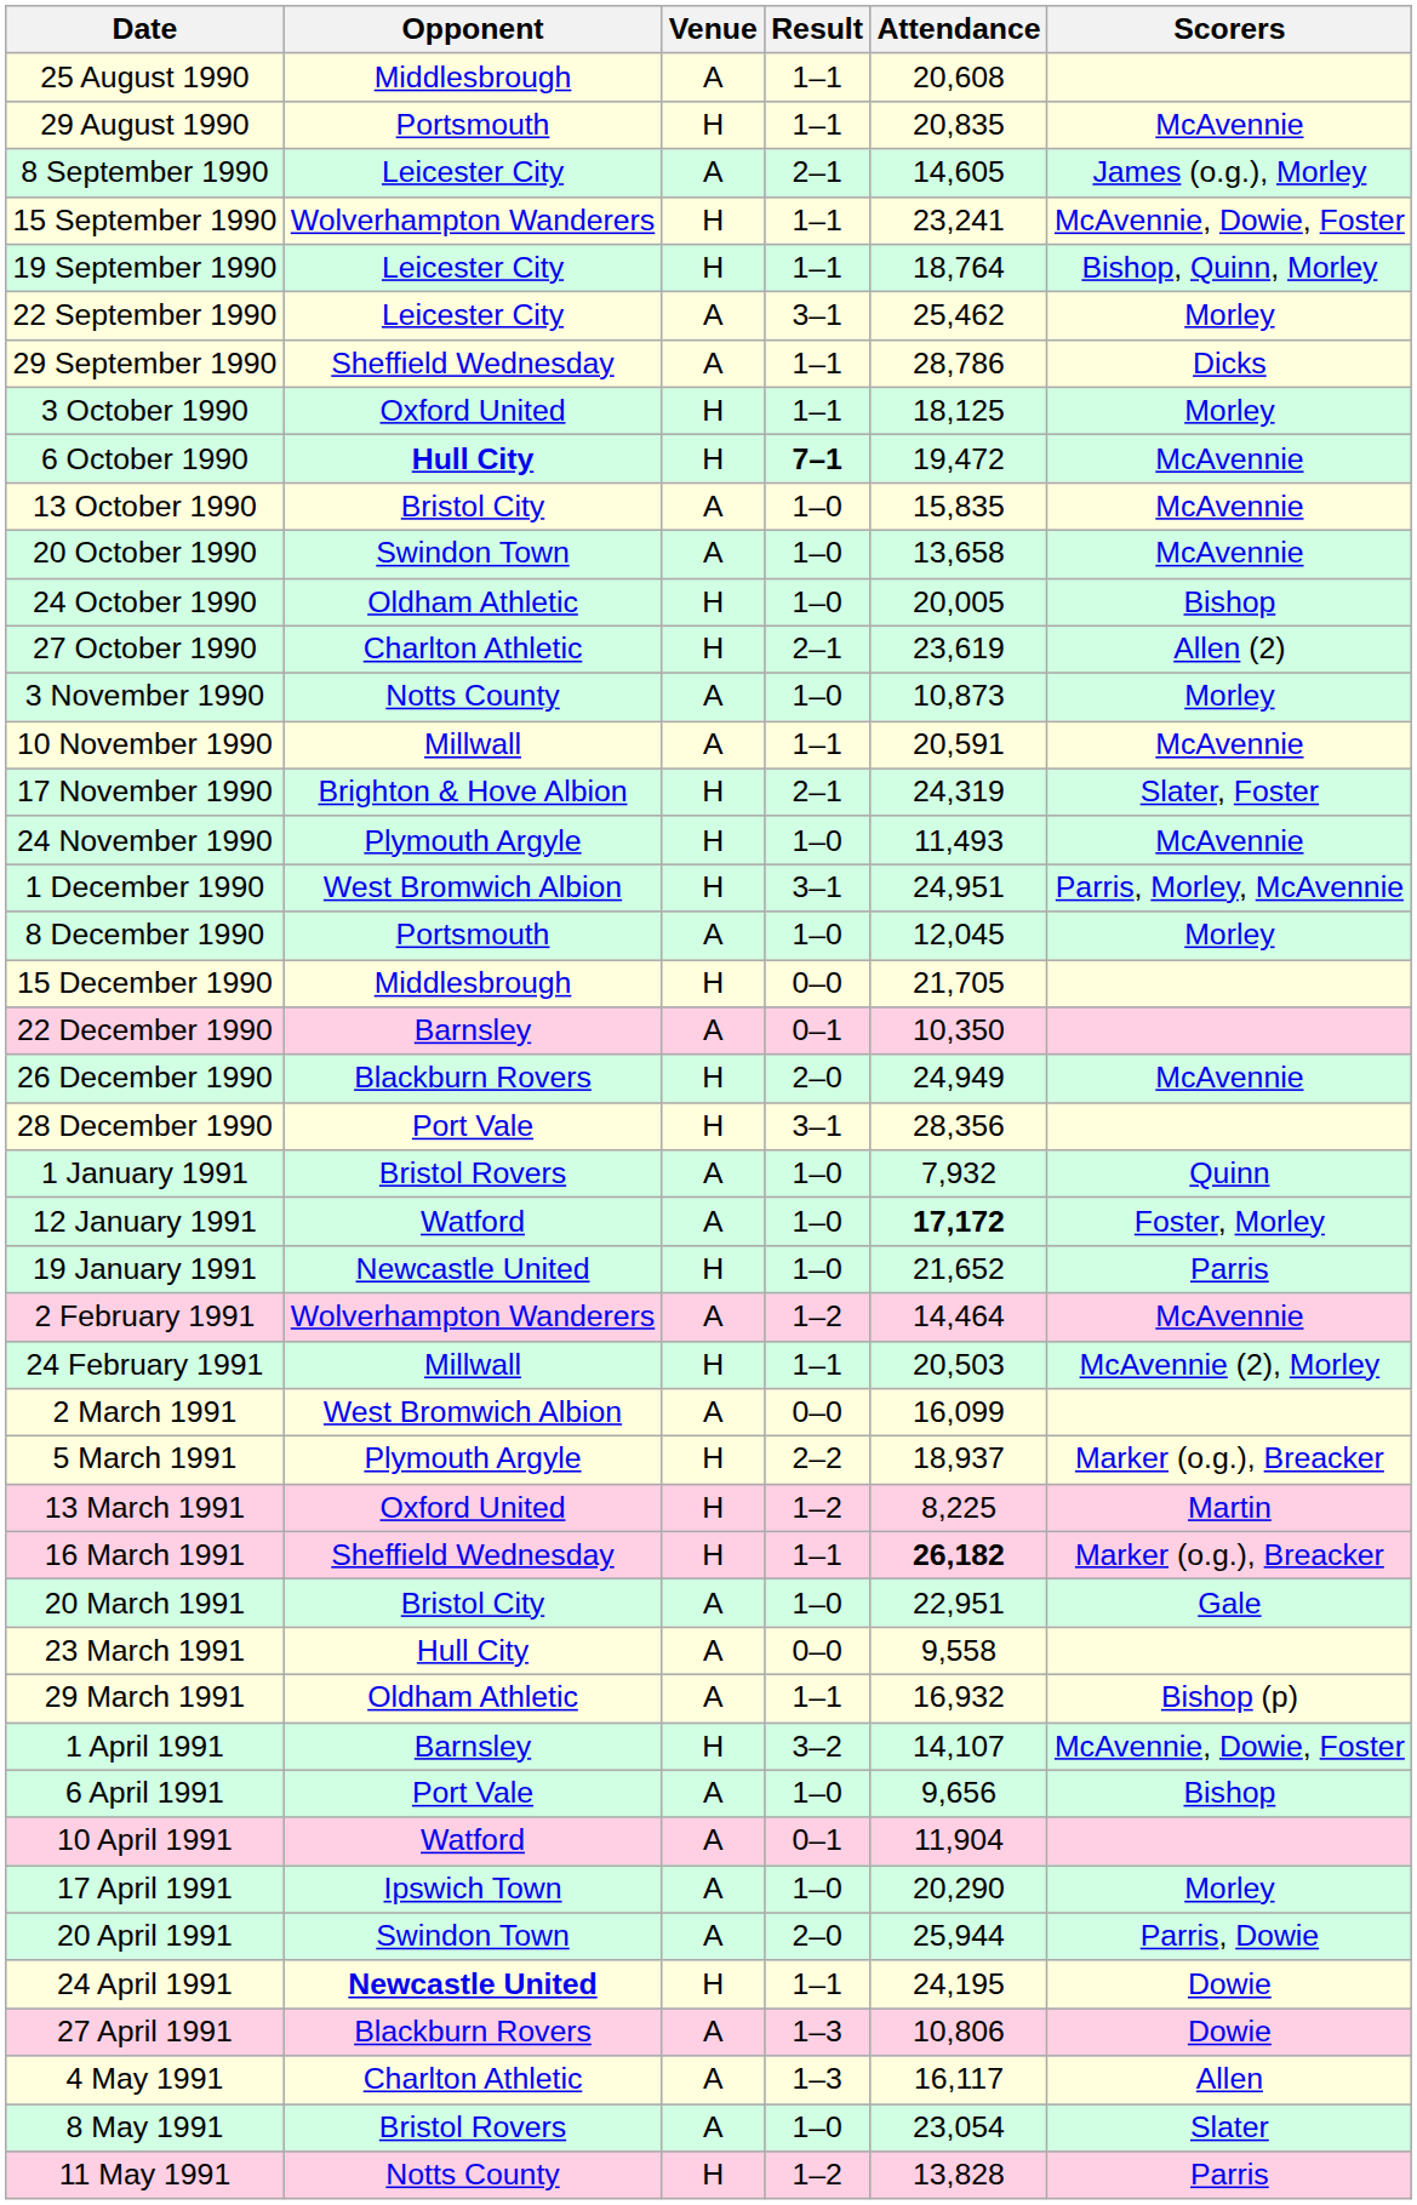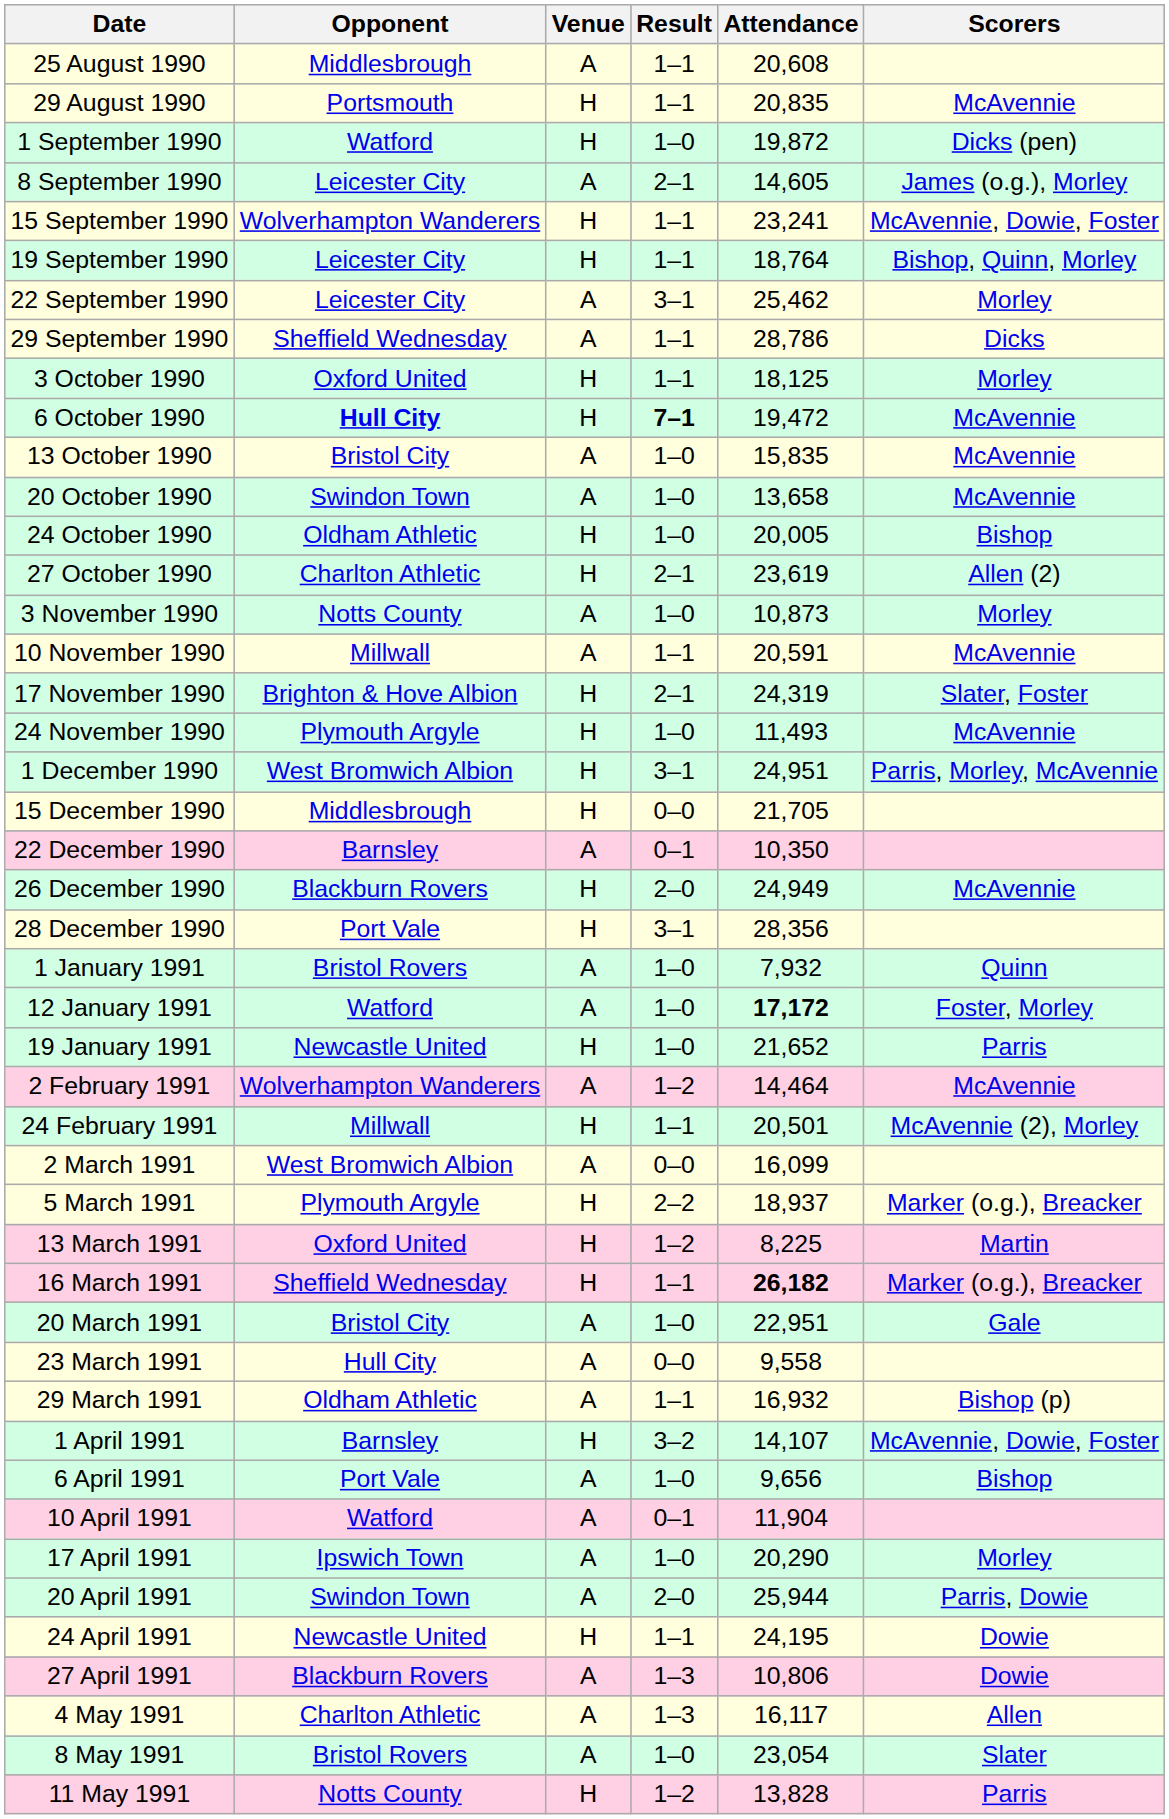+ row: 1 September 1990 | Watford | H | 1–0 | 19,872 | Dicks (pen)
- row: 8 December 1990 | Portsmouth | A | 1–0 | 12,045 | Morley
24 February 1991 | Attendance: 20,503 -> 20,501
24 April 1991 | Opponent: bold -> normal
